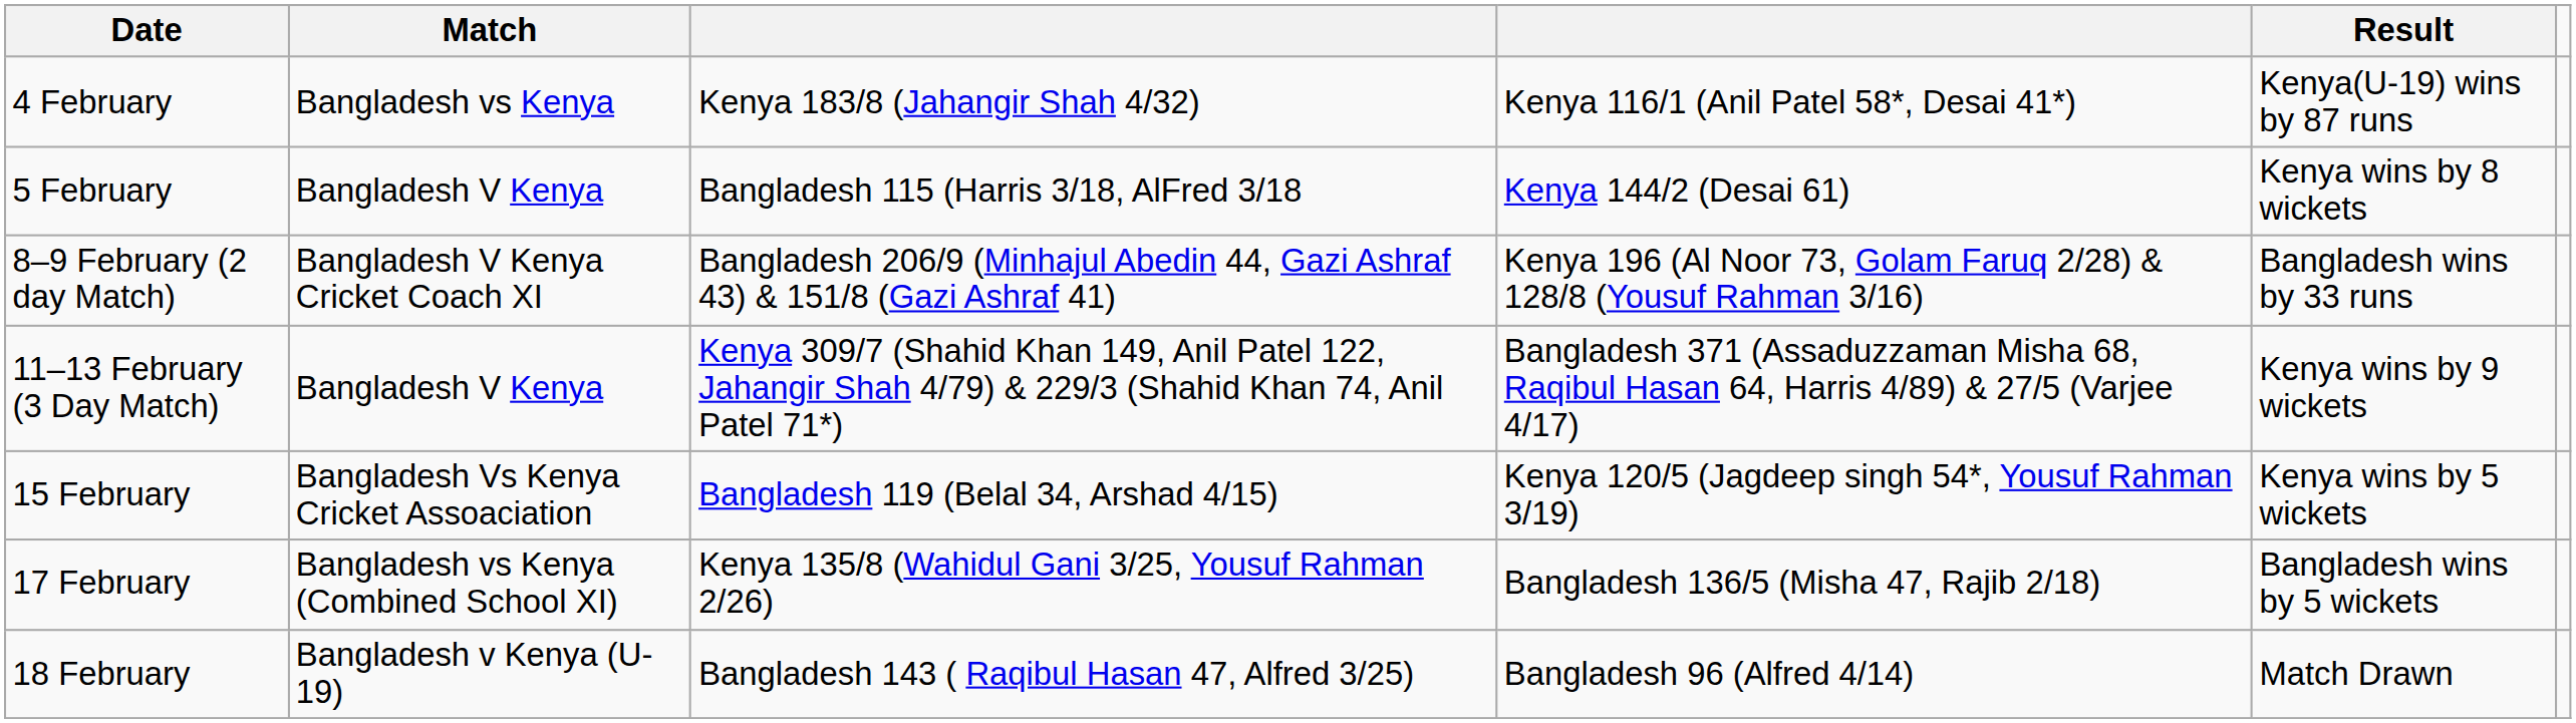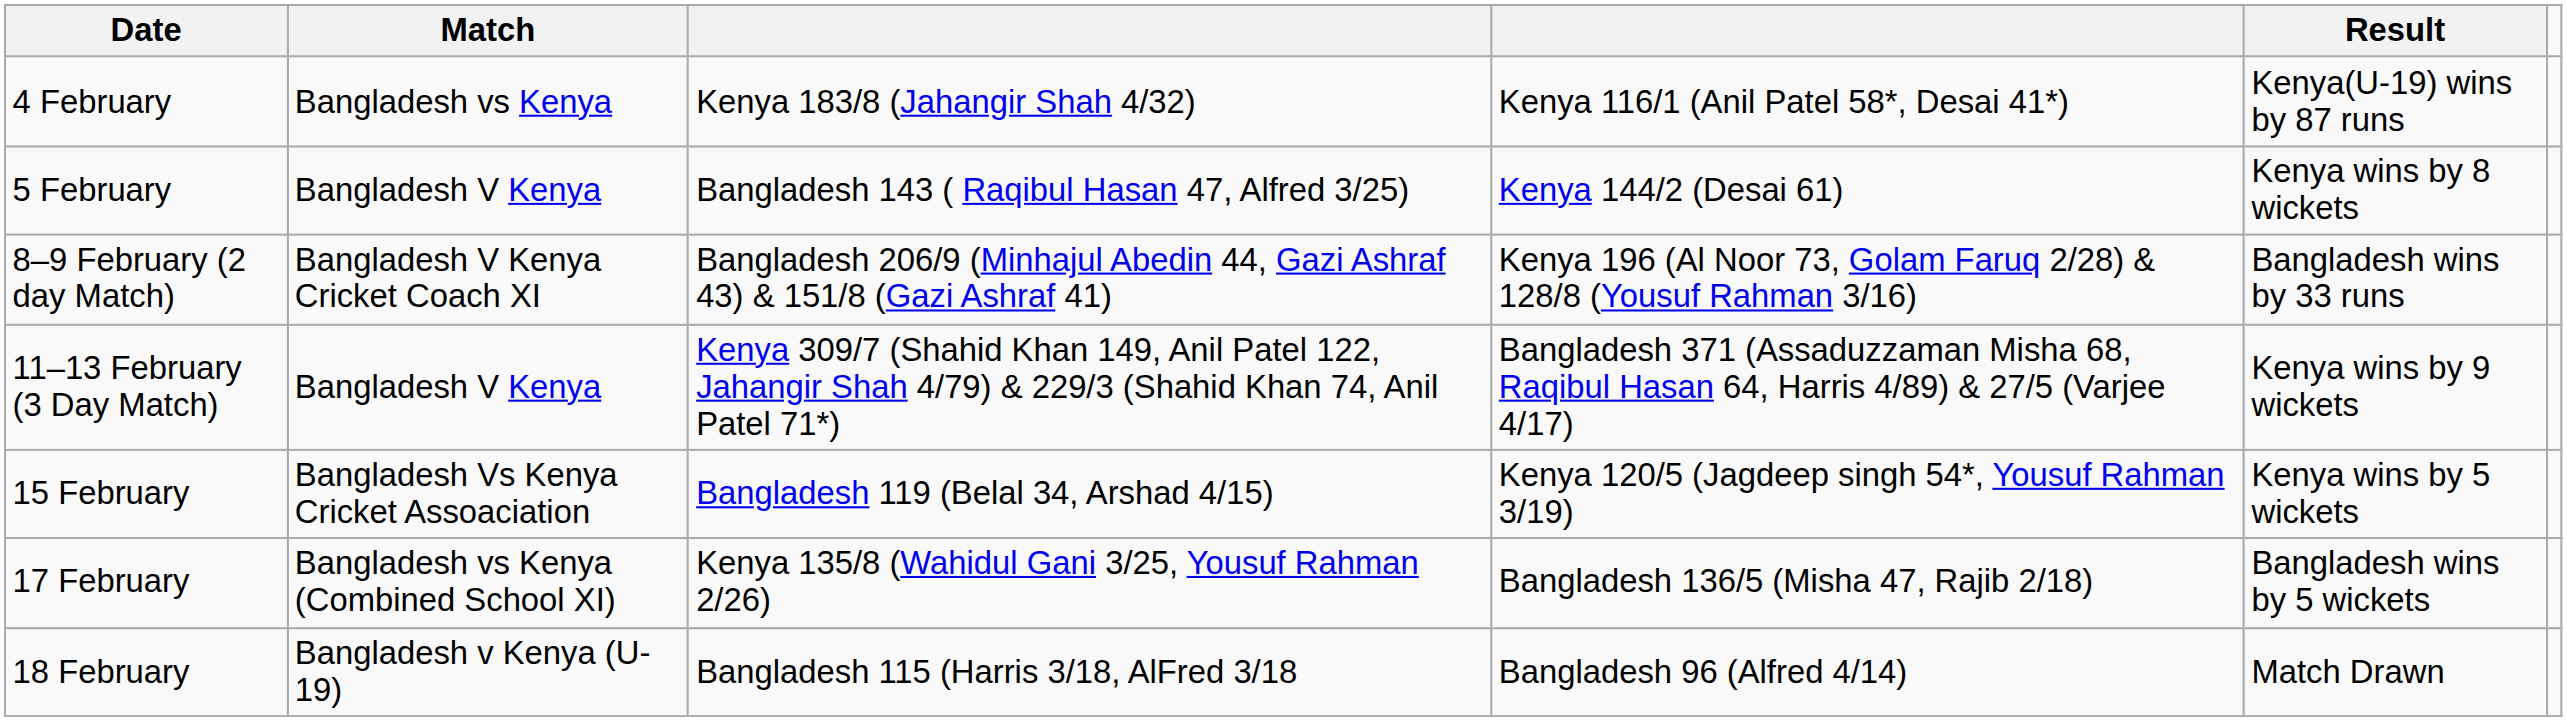5 February | column 3: Bangladesh 115 (Harris 3/18, AlFred 3/18 -> Bangladesh 143 ( Raqibul Hasan 47, Alfred 3/25)
18 February | column 3: Bangladesh 143 ( Raqibul Hasan 47, Alfred 3/25) -> Bangladesh 115 (Harris 3/18, AlFred 3/18
